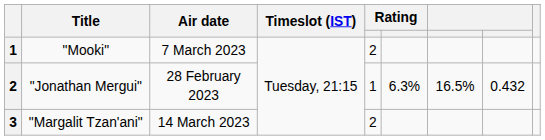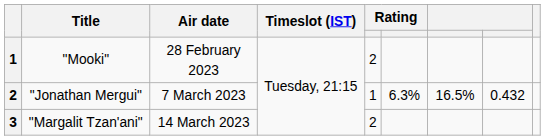"Mooki" | Air date: 7 March 2023 -> 28 February 2023
"Jonathan Mergui" | Air date: 28 February 2023 -> 7 March 2023
